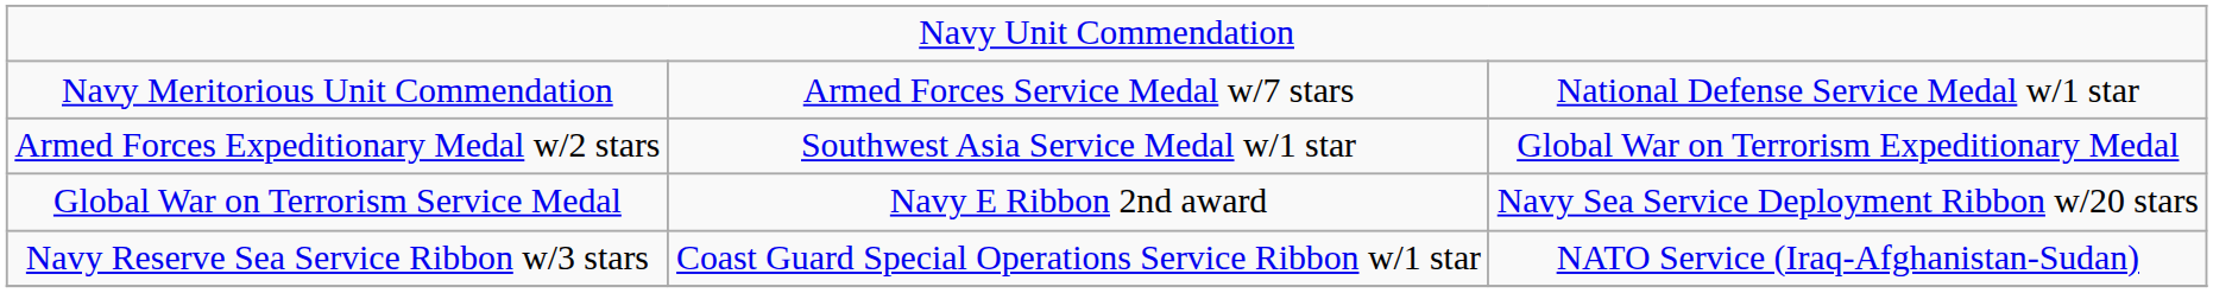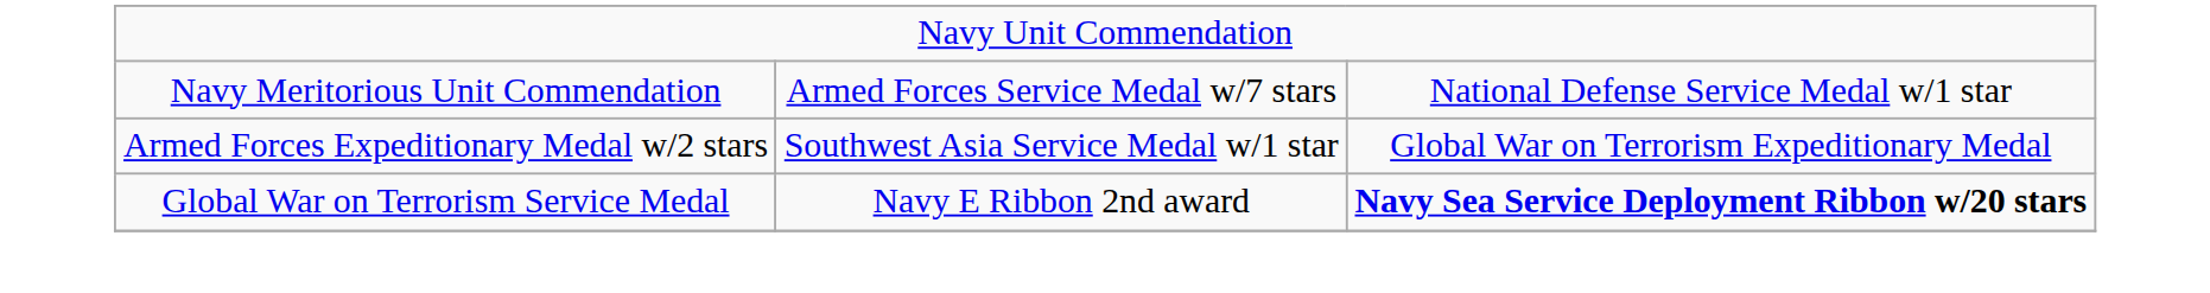Global War on Terrorism Service Medal | column 3: normal -> bold
- row: Navy Reserve Sea Service Ribbon w/3 stars | Coast Guard Special Operations Service Ribbon w/1 star | NATO Service (Iraq-Afghanistan-Sudan)
